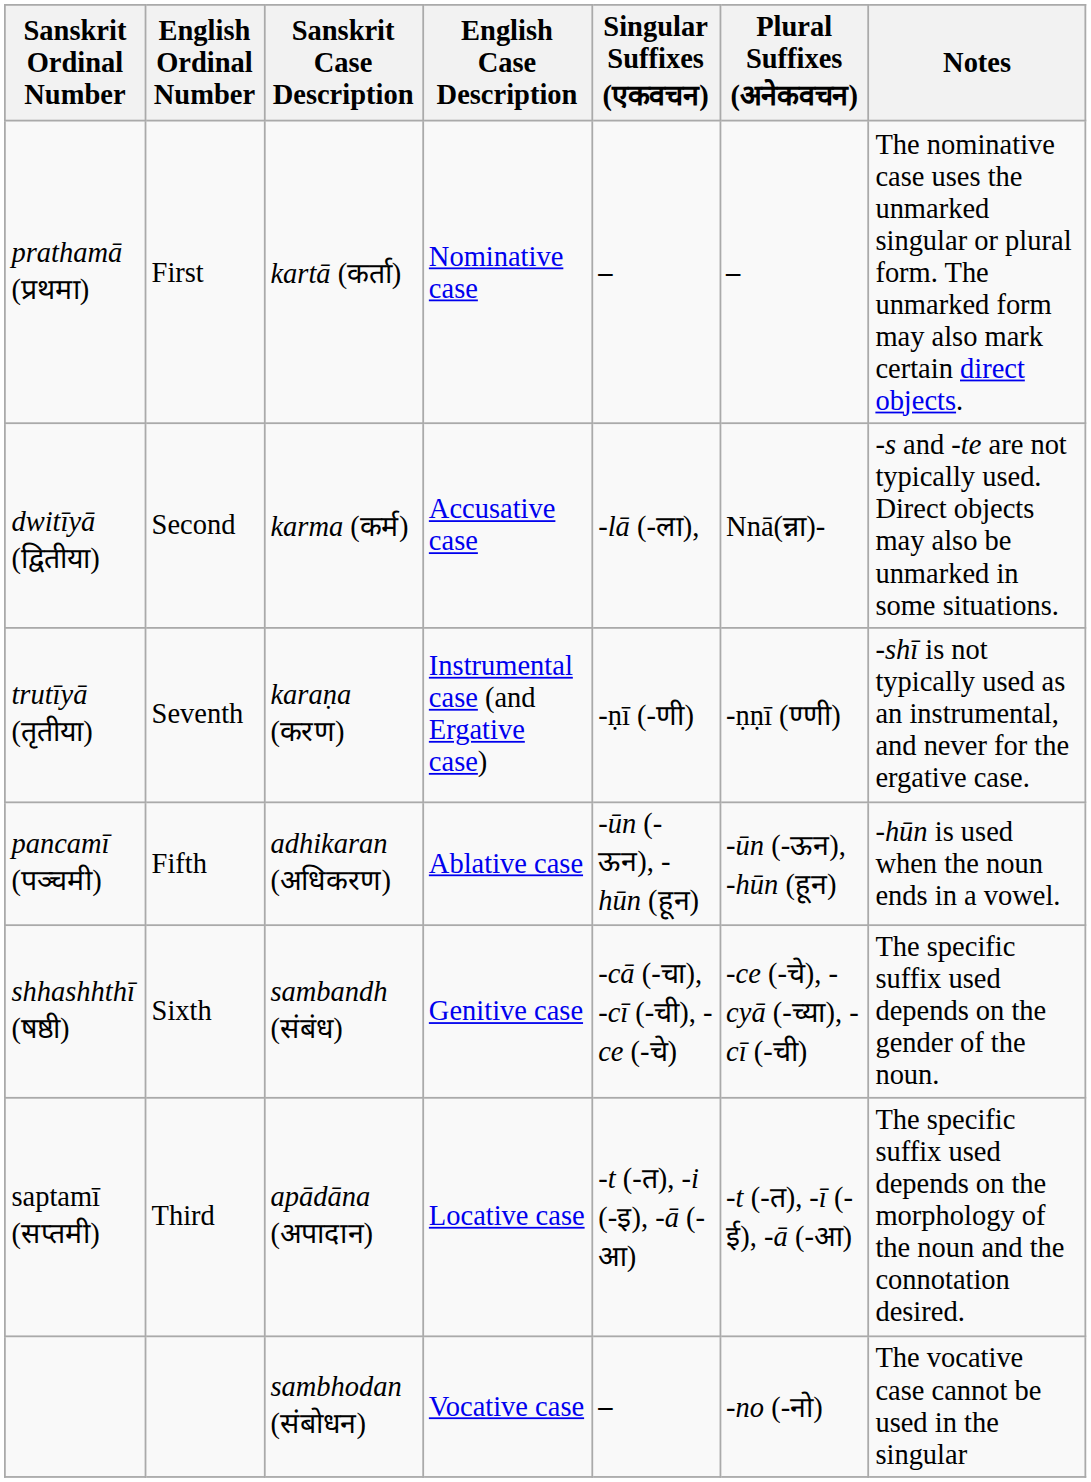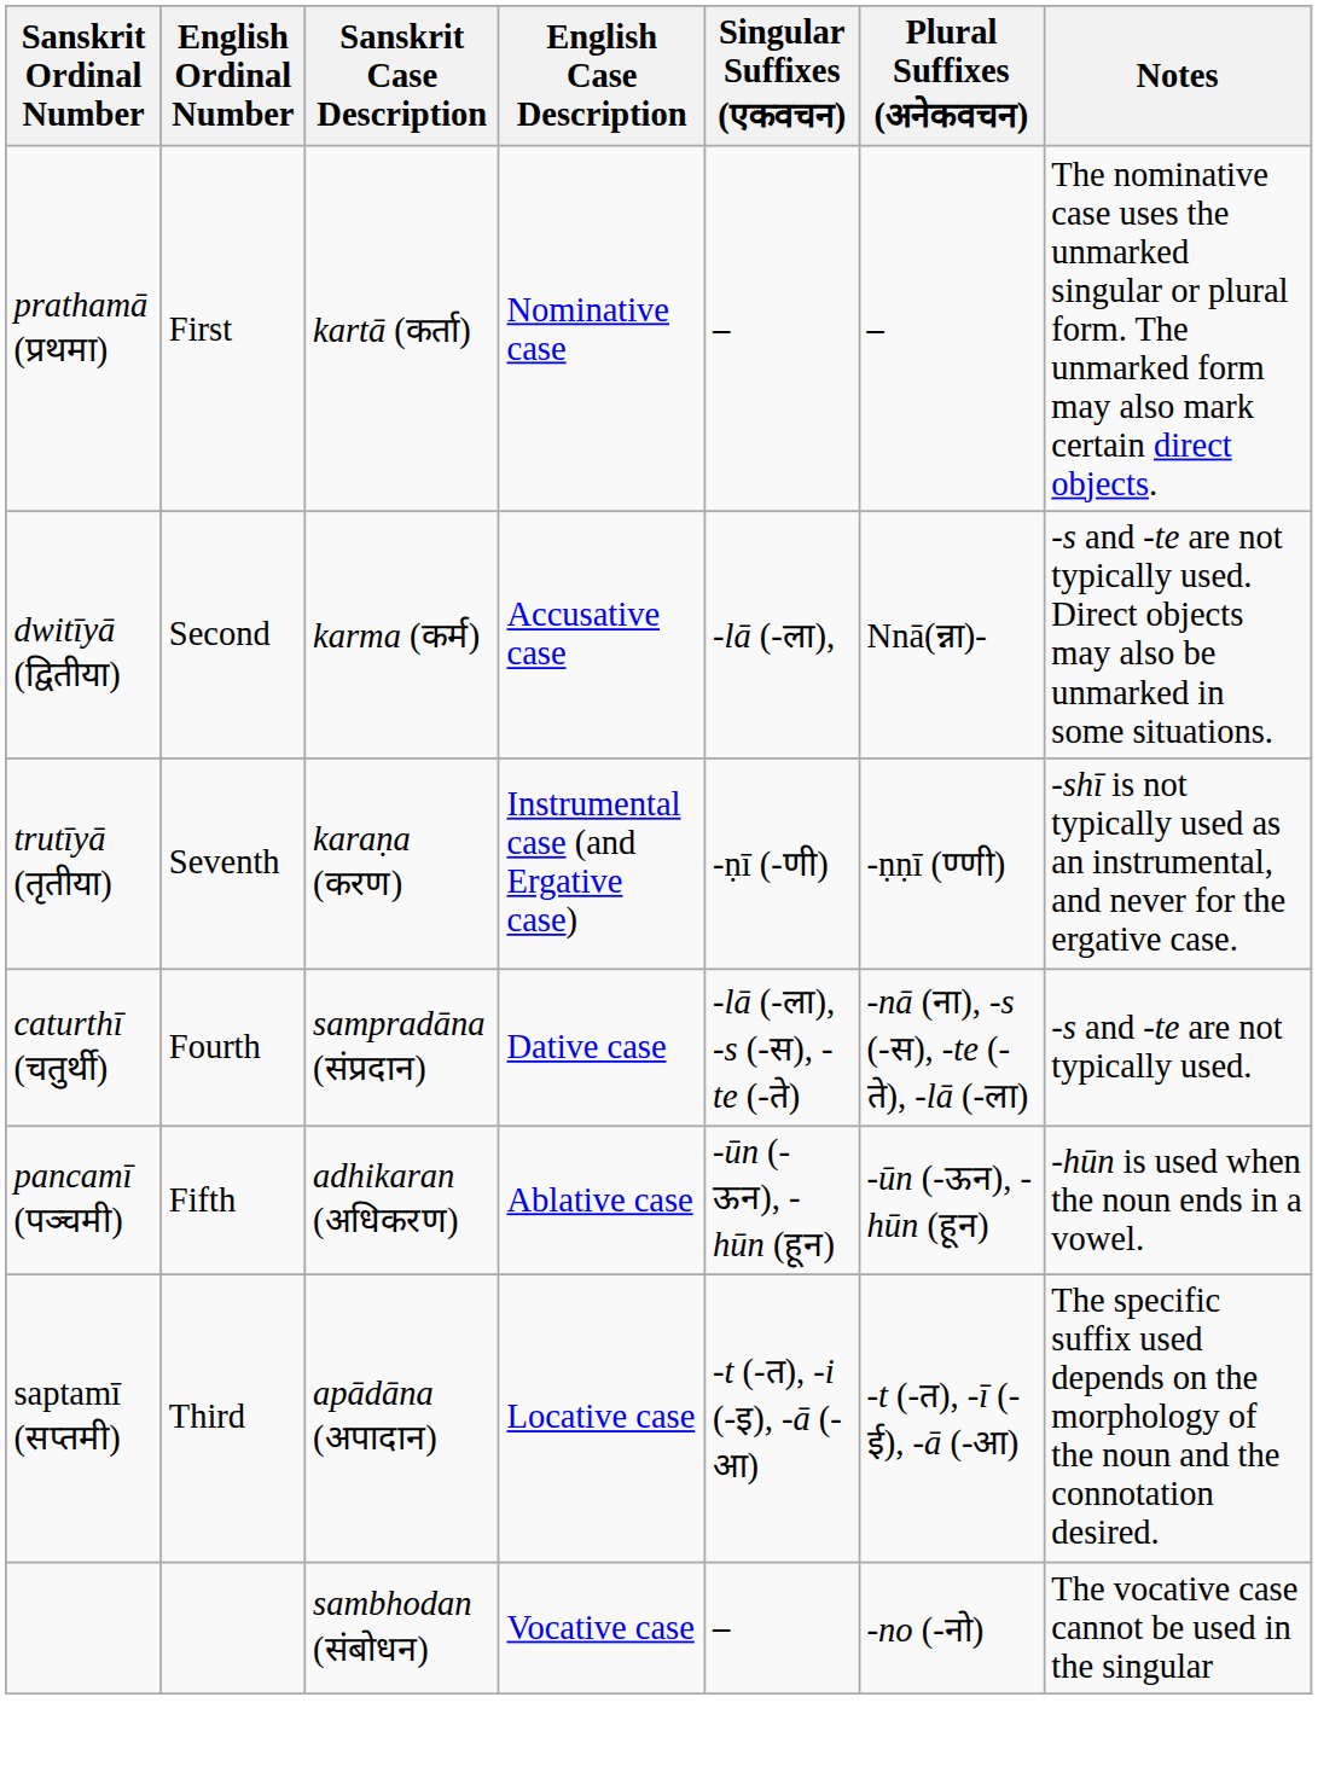+ row: caturthī (चतुर्थी) | Fourth | sampradāna (संप्रदान) | Dative case | -lā (-ला), -s (-स), -te (-ते) | -nā (ना), -s (-स), -te (-ते), -lā (-ला) | -s and -te are not typically used.
- row: shhashhthī (षष्ठी) | Sixth | sambandh (संबंध) | Genitive case | -cā (-चा), -cī (-ची), -ce (-चे) | -ce (-चे), -cyā (-च्या), -cī (-ची) | The specific suffix used depends on the gender of the noun.
